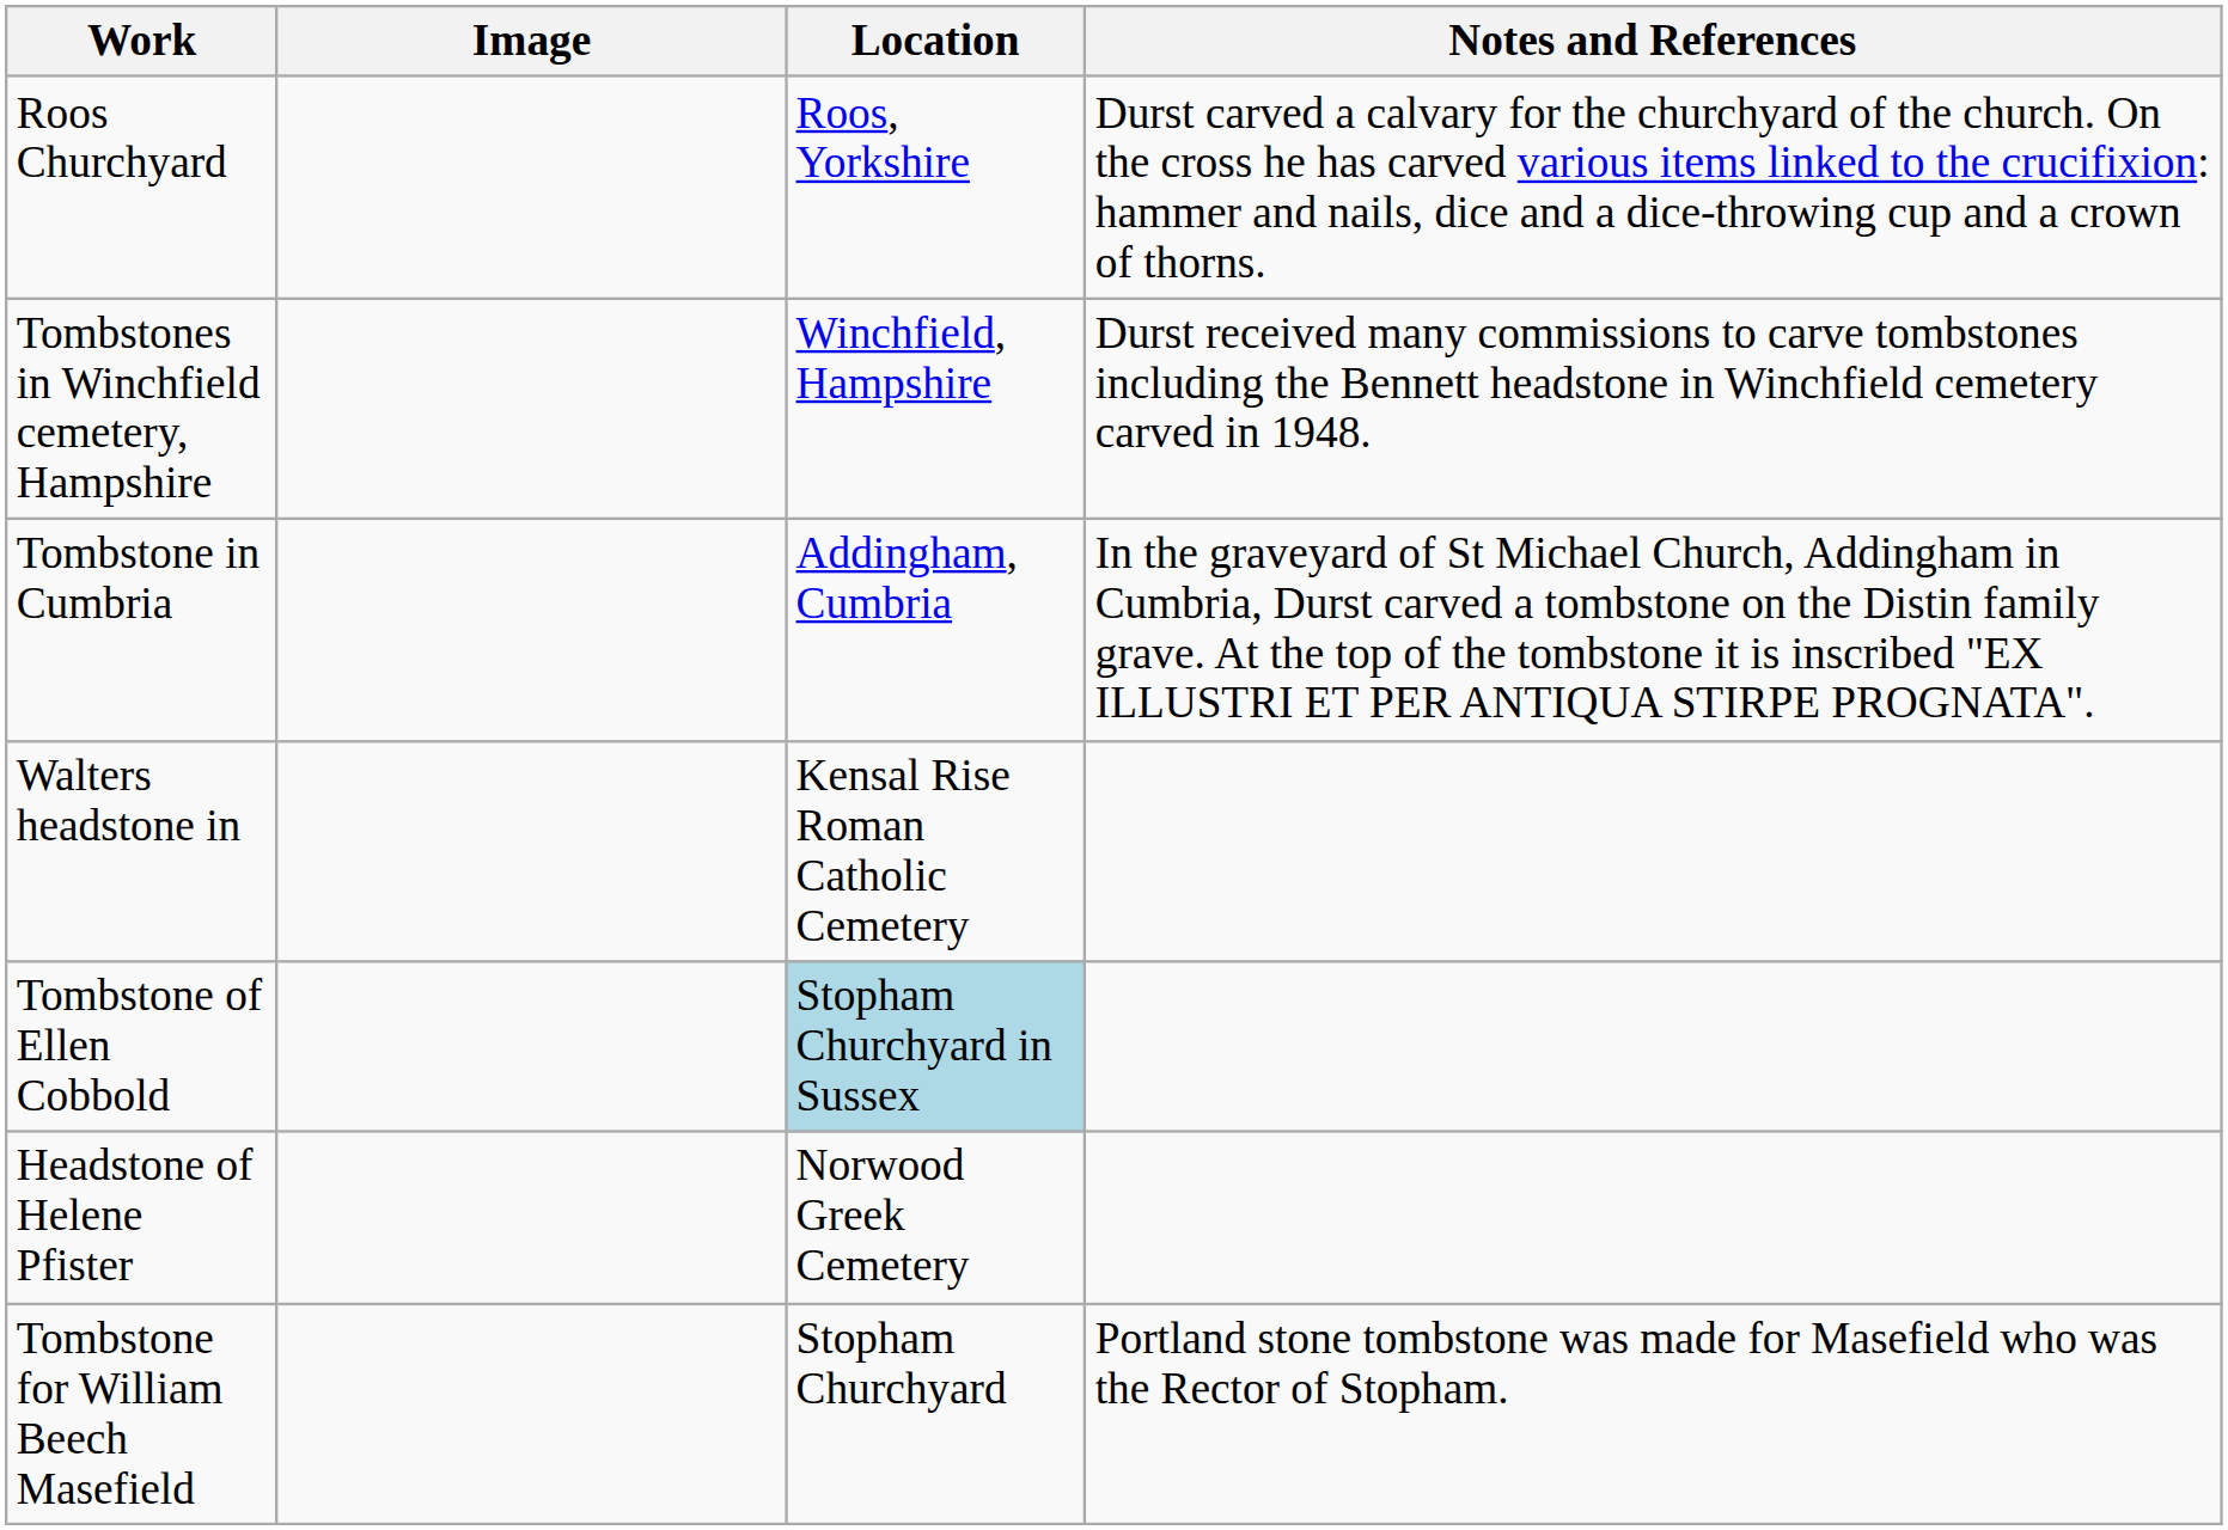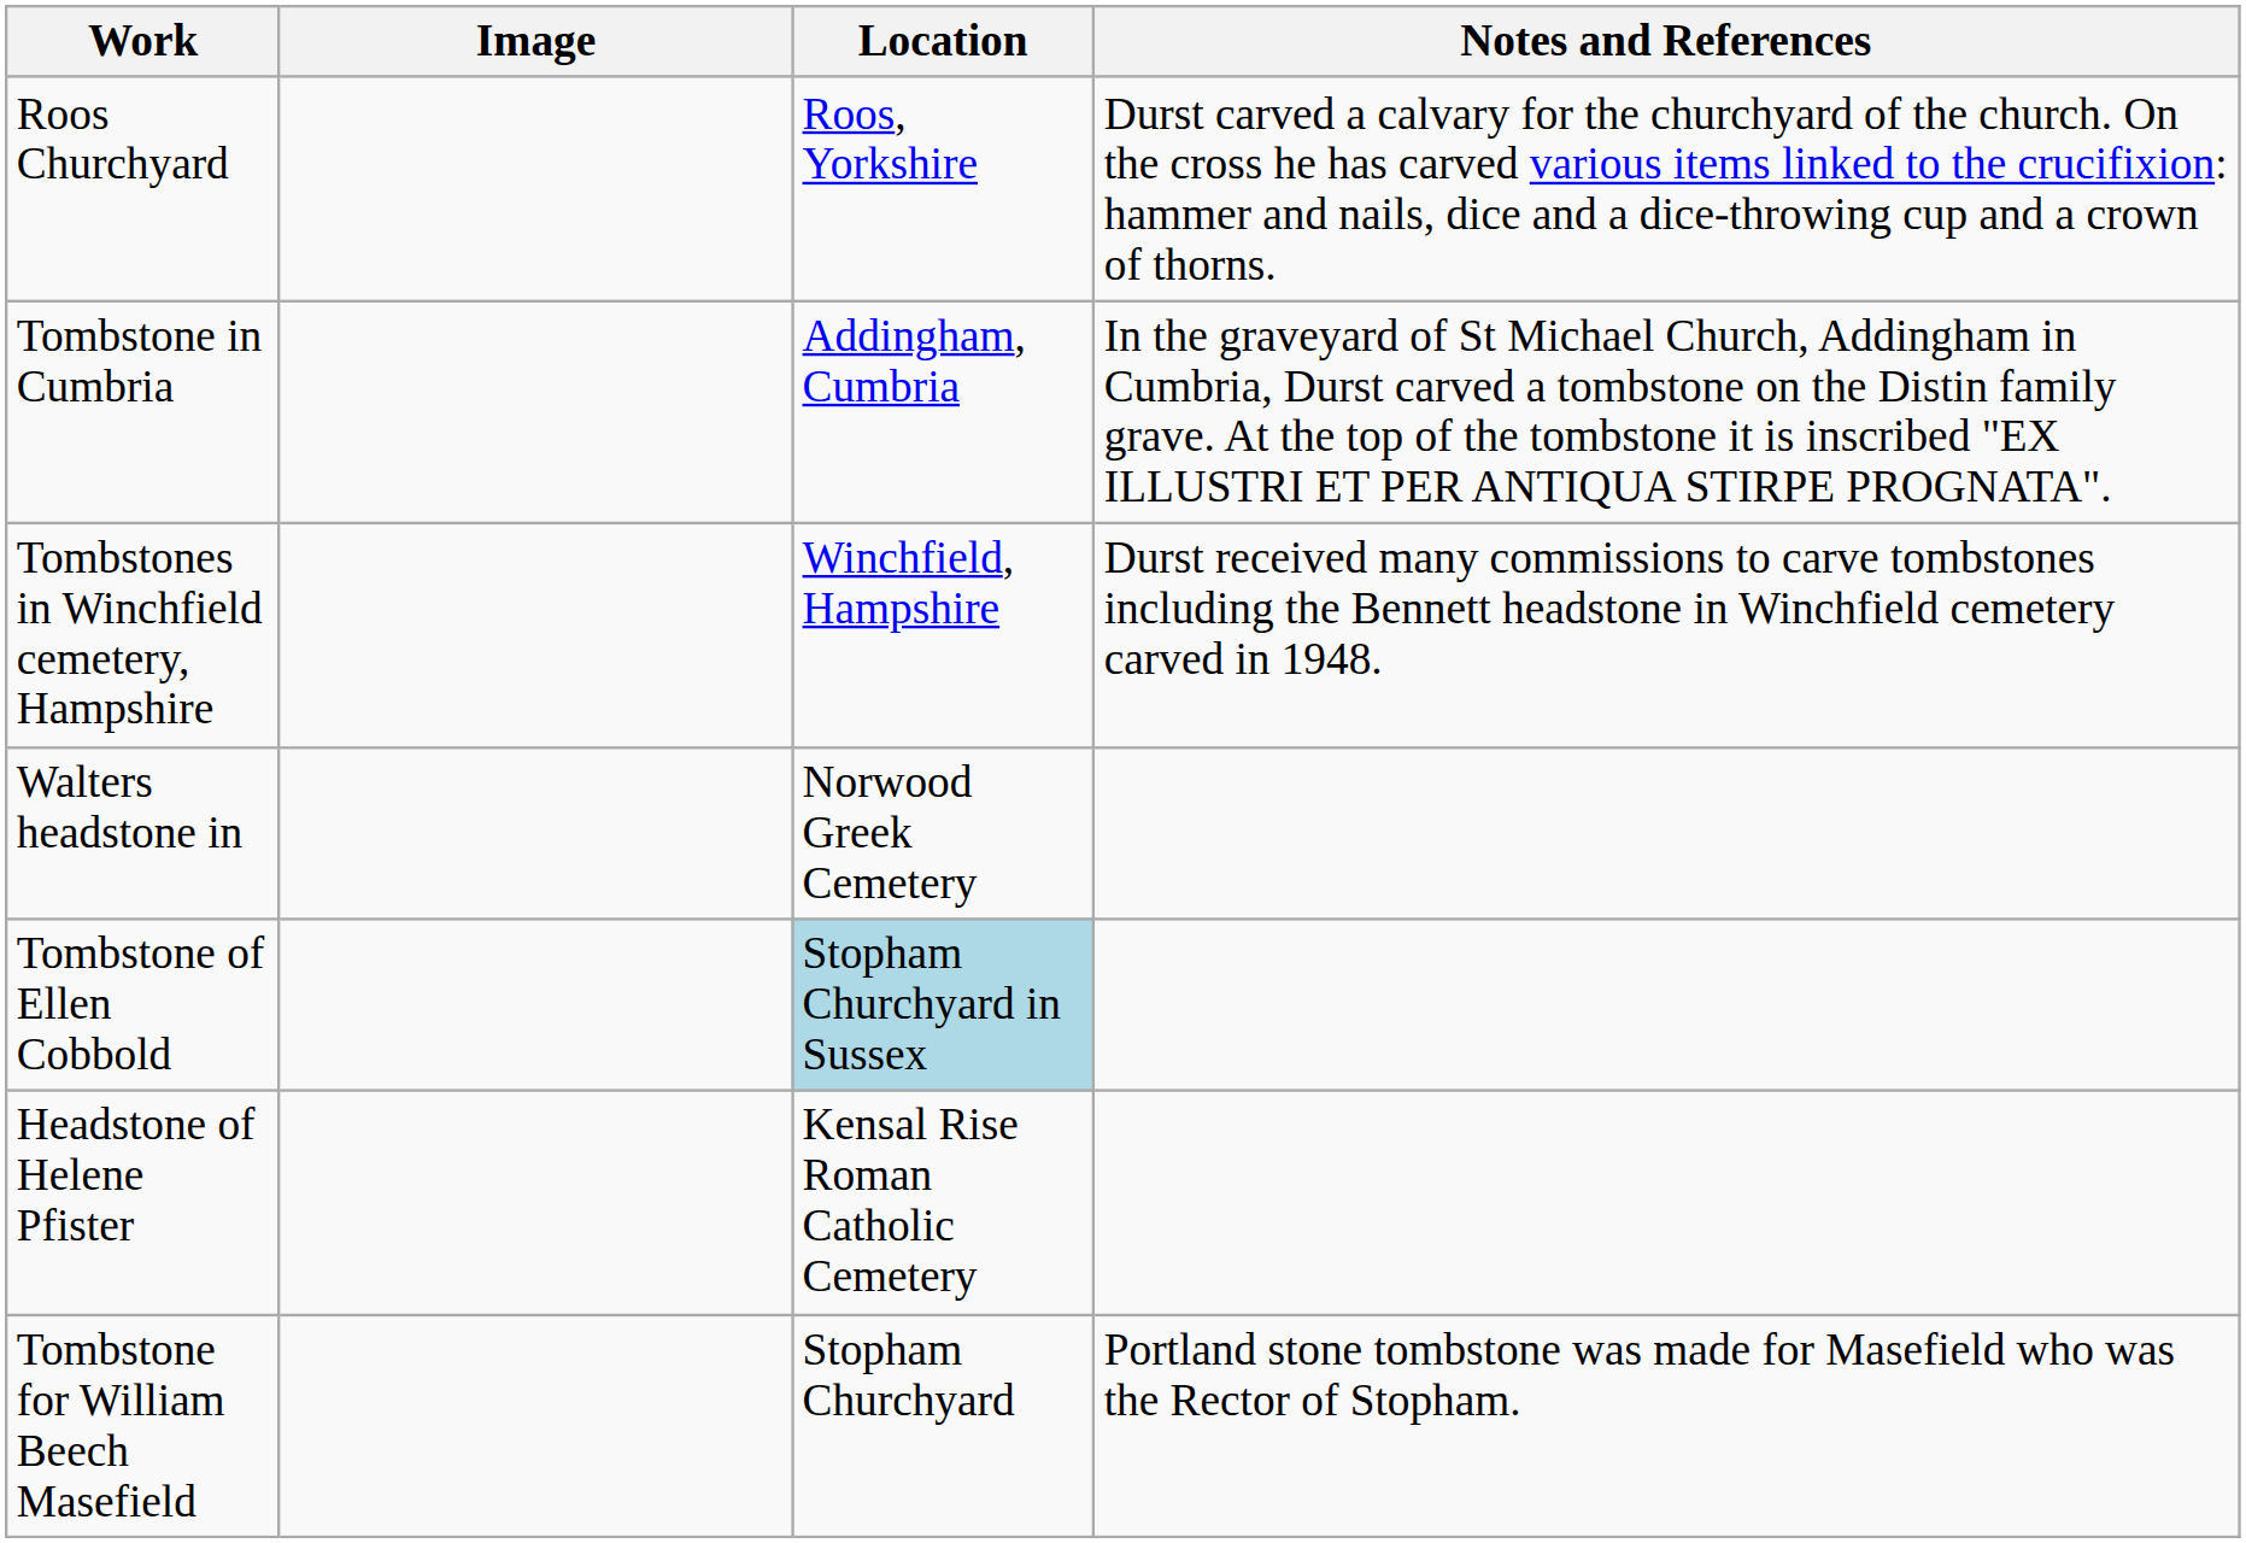rows swapped: Tombstone in Cumbria <-> Tombstones in Winchfield cemetery, Hampshire
Walters headstone in | Location: Kensal Rise Roman Catholic Cemetery -> Norwood Greek Cemetery
Headstone of Helene Pfister | Location: Norwood Greek Cemetery -> Kensal Rise Roman Catholic Cemetery
